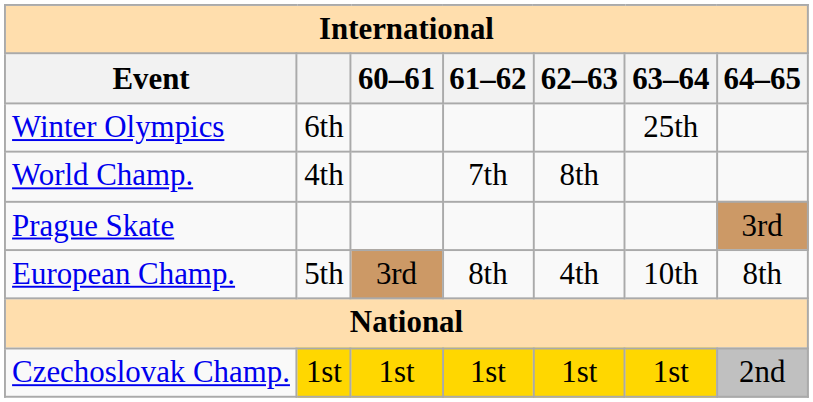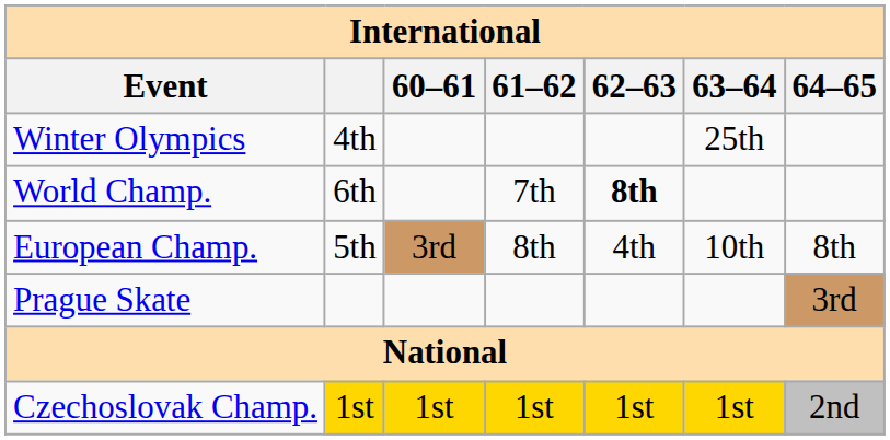Winter Olympics | column 2: 6th -> 4th
World Champ. | column 2: 4th -> 6th
World Champ. | 62–63: normal -> bold
rows swapped: European Champ. <-> Prague Skate
